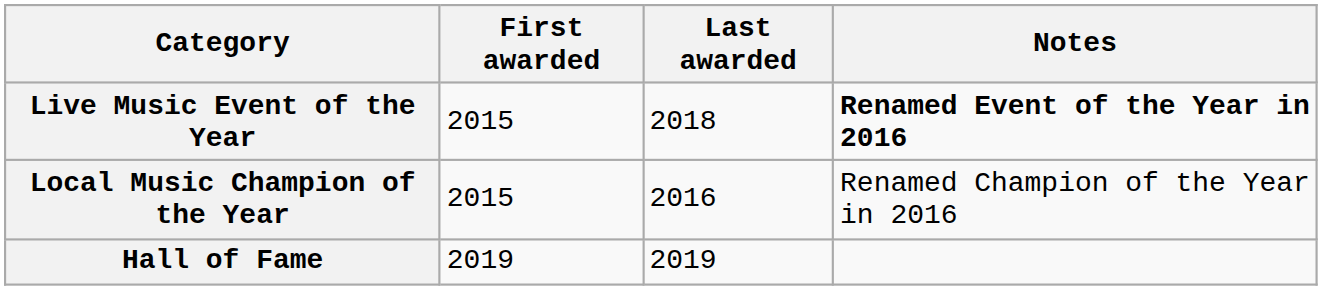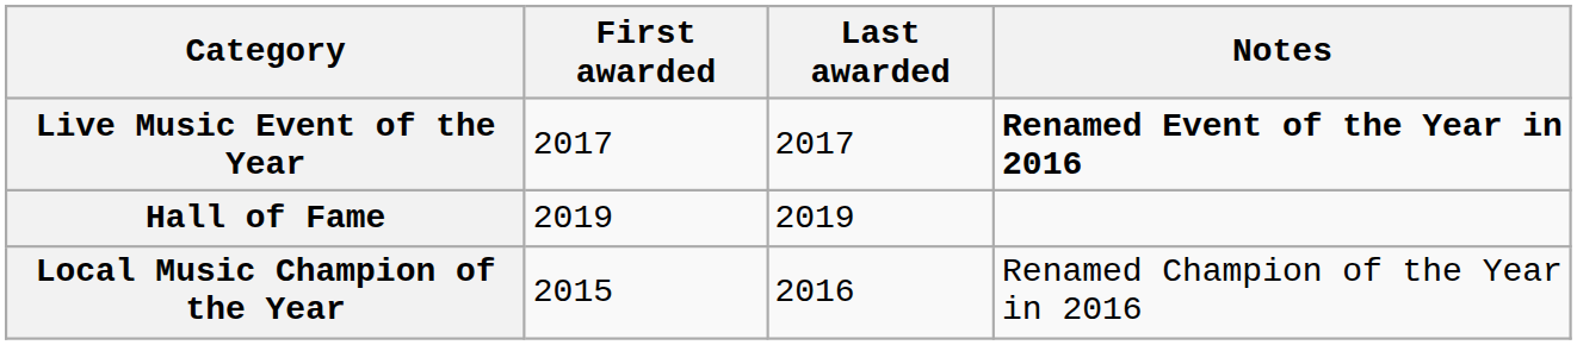Live Music Event of the Year | First awarded: 2015 -> 2017
Live Music Event of the Year | Last awarded: 2018 -> 2017
rows swapped: Local Music Champion of the Year <-> Hall of Fame
